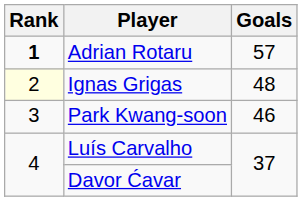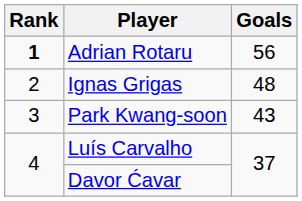Adrian Rotaru | Goals: 57 -> 56
Ignas Grigas | Rank: lightyellow background -> no background
Park Kwang-soon | Goals: 46 -> 43
